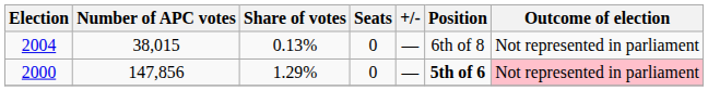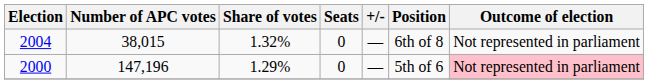2004 | Share of votes: 0.13% -> 1.32%
2000 | Number of APC votes: 147,856 -> 147,196
2000 | Position: bold -> normal
